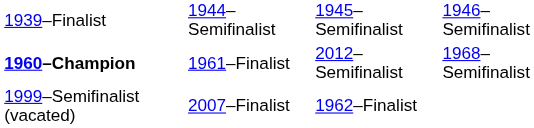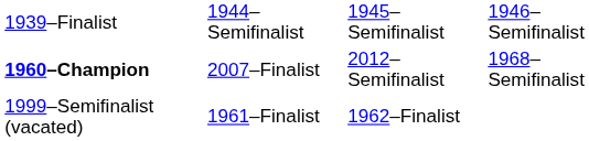1960–Champion | column 2: 1961–Finalist -> 2007–Finalist
1999–Semifinalist (vacated) | column 2: 2007–Finalist -> 1961–Finalist
